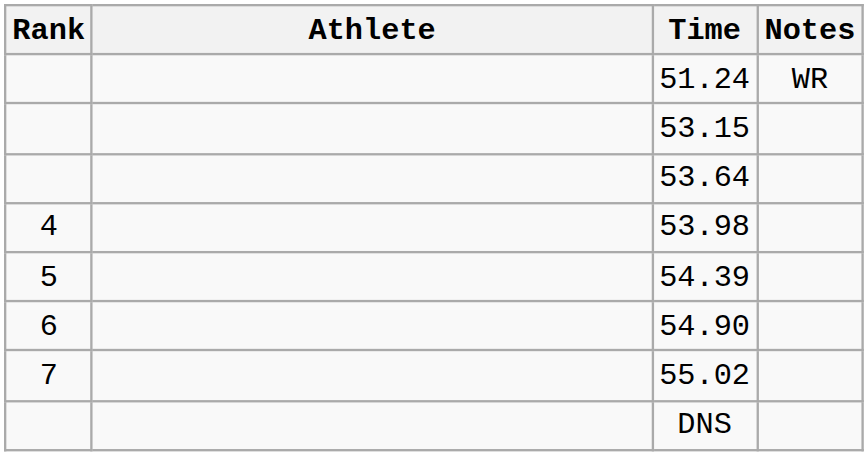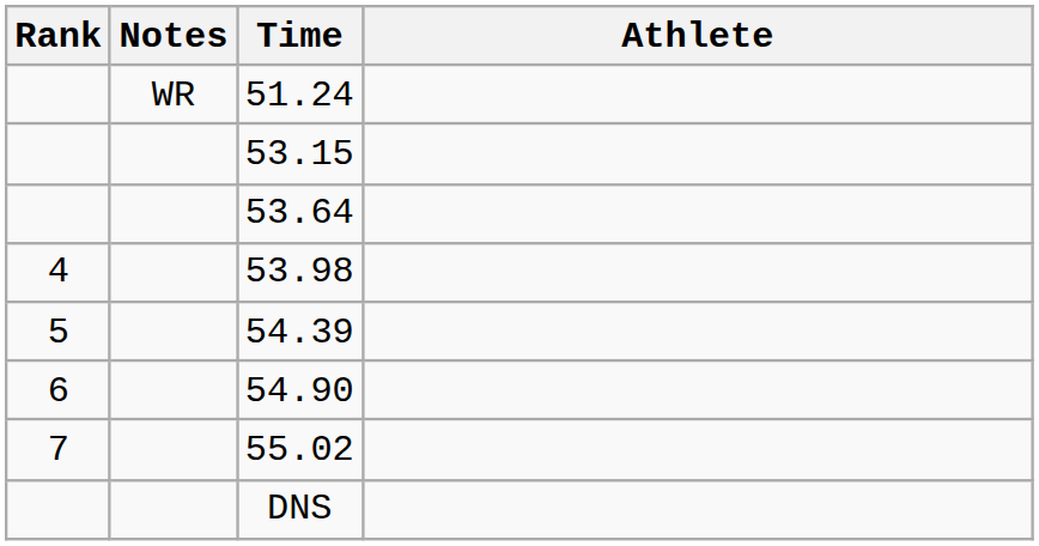columns swapped: Athlete <-> Notes
